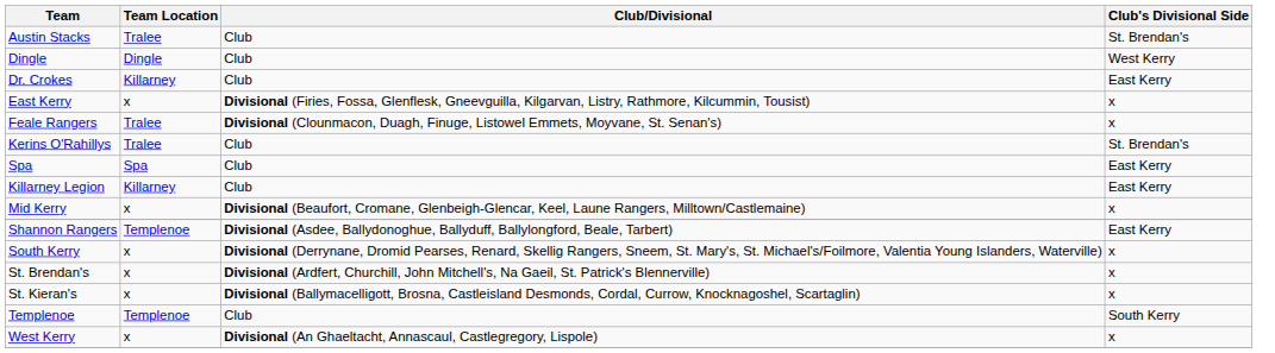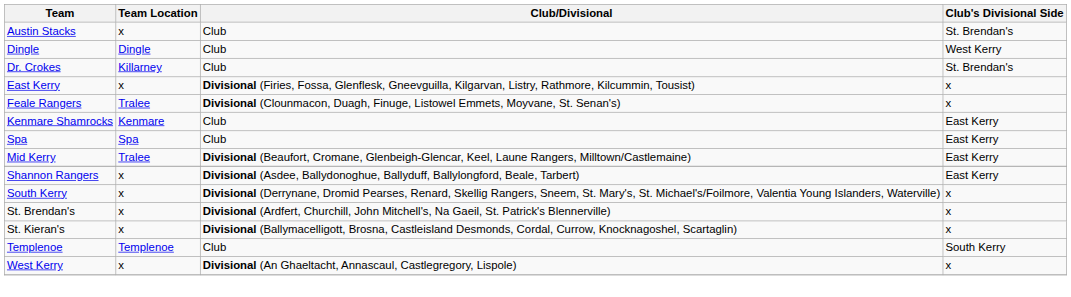Austin Stacks | Team Location: Tralee -> x
Dr. Crokes | Club's Divisional Side: East Kerry -> St. Brendan's
+ row: Kenmare Shamrocks | Kenmare | Club | East Kerry
- row: Kerins O'Rahillys | Tralee | Club | St. Brendan's
- row: Killarney Legion | Killarney | Club | East Kerry
Mid Kerry | Team Location: x -> Tralee
Mid Kerry | Club's Divisional Side: x -> East Kerry
Shannon Rangers | Team Location: Templenoe -> x
